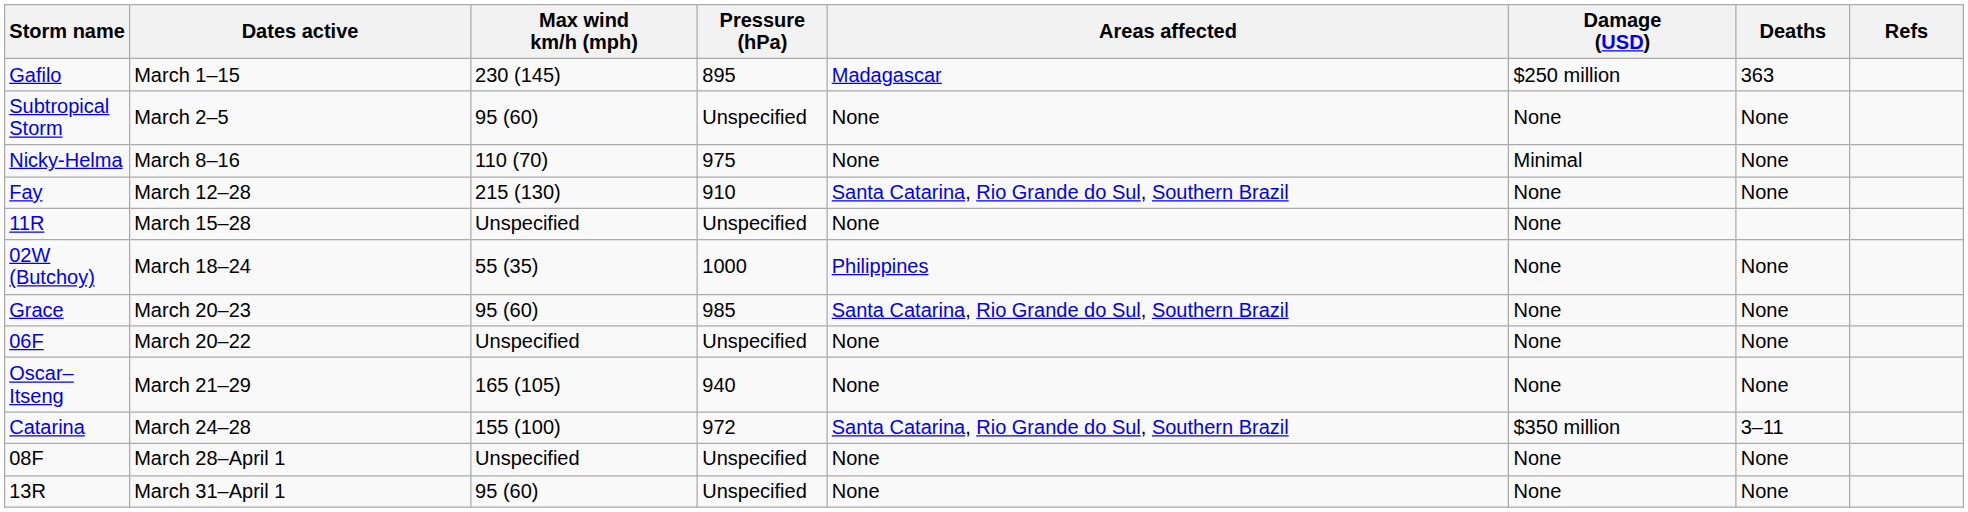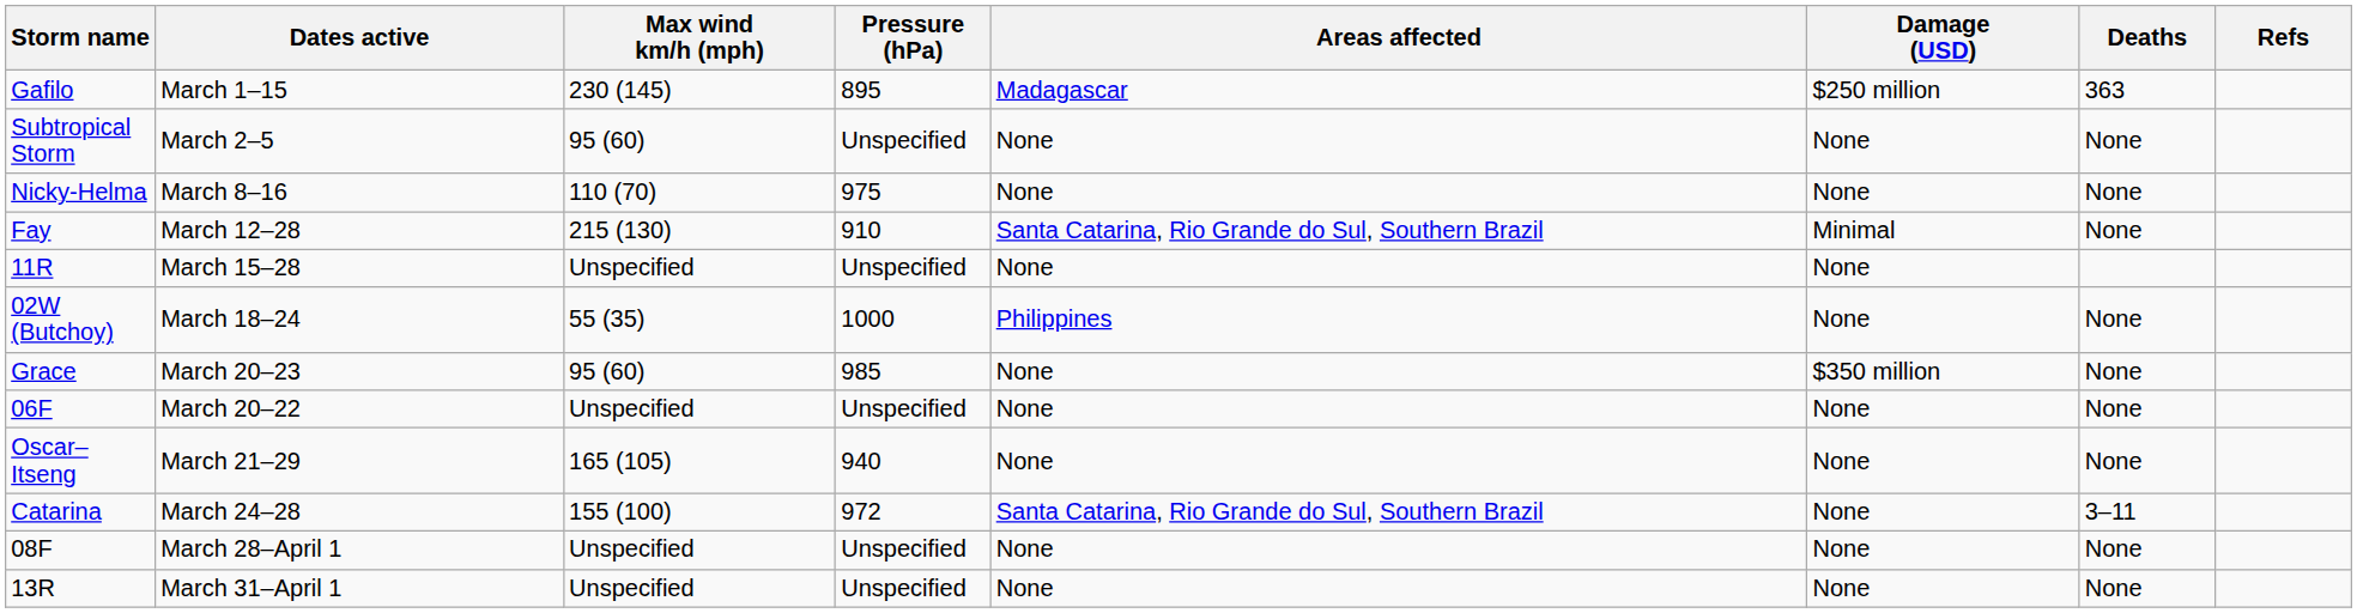Nicky-Helma | Damage (USD): Minimal -> None
Fay | Damage (USD): None -> Minimal
Grace | Areas affected: Santa Catarina, Rio Grande do Sul, Southern Brazil -> None
Grace | Damage (USD): None -> $350 million
Catarina | Damage (USD): $350 million -> None
13R | Max wind km/h (mph): 95 (60) -> Unspecified
